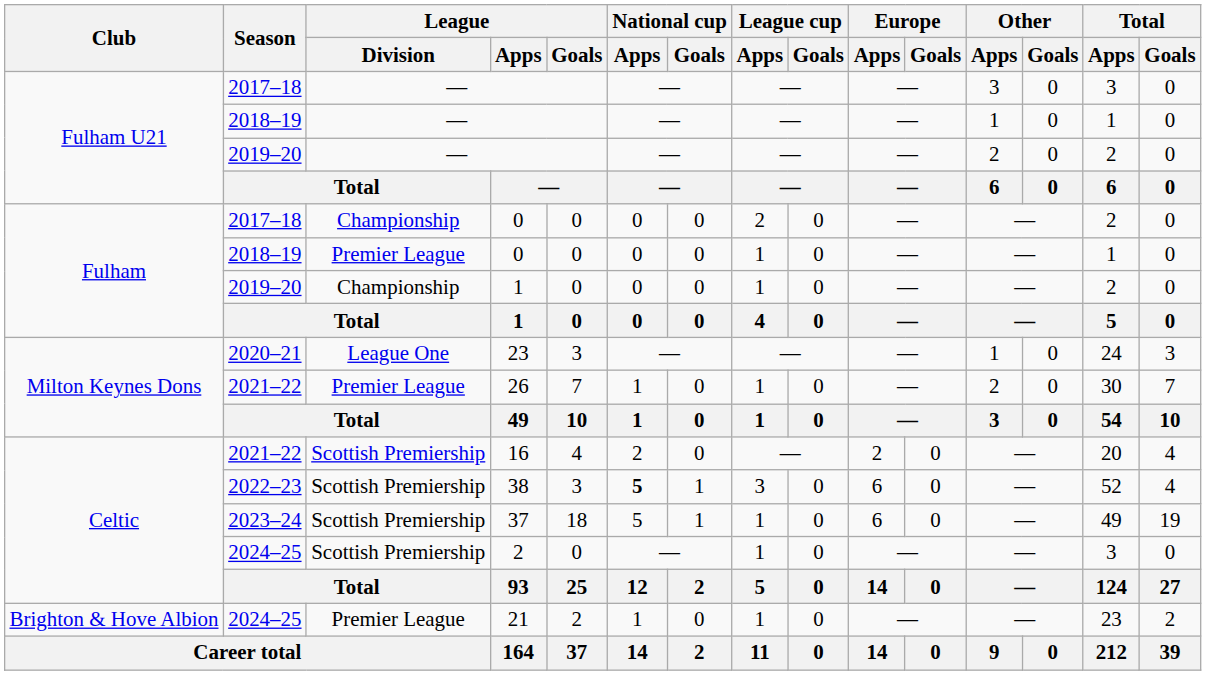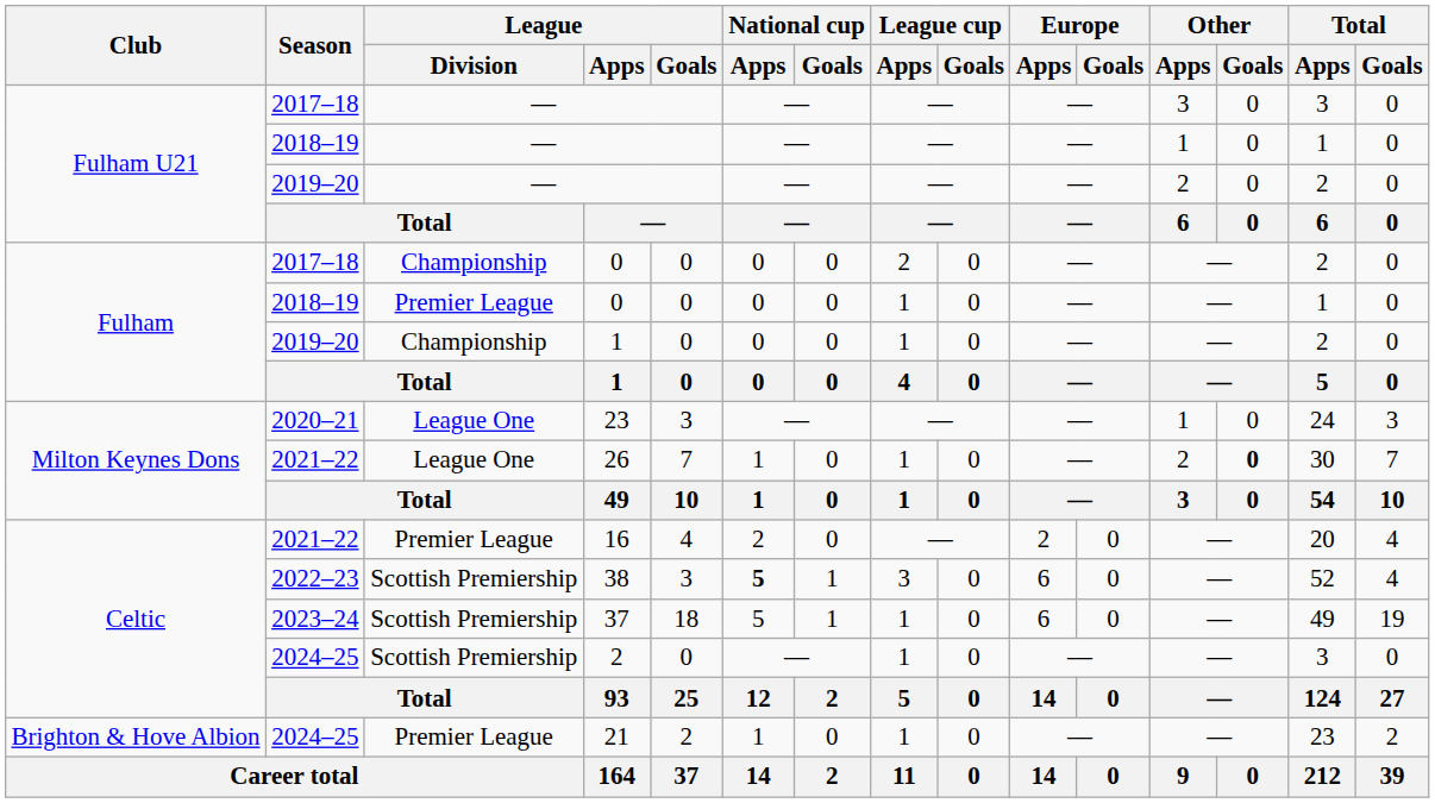26 | League / Division: Premier League -> League One
26 | Other / Goals: normal -> bold
16 | League / Division: Scottish Premiership -> Premier League
